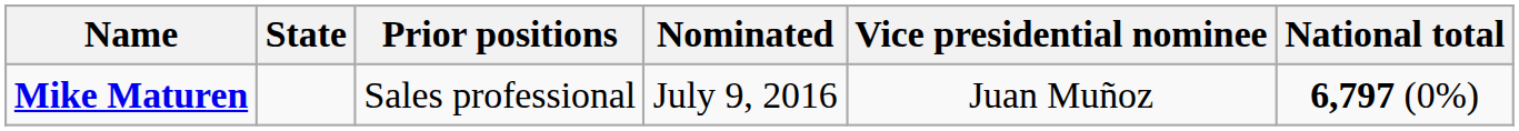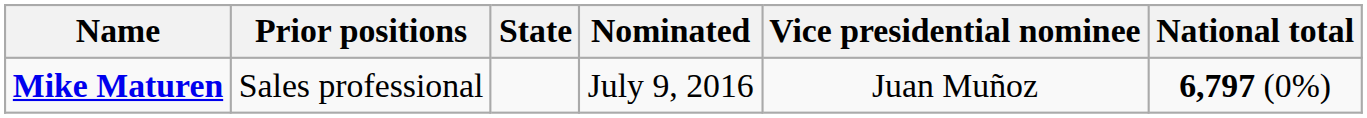columns swapped: Prior positions <-> State
